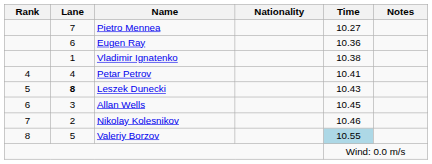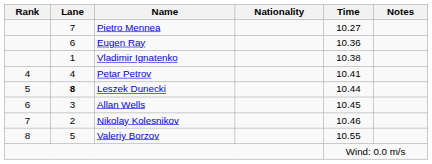Leszek Dunecki | Time: 10.43 -> 10.44
Valeriy Borzov | Time: lightblue background -> no background
